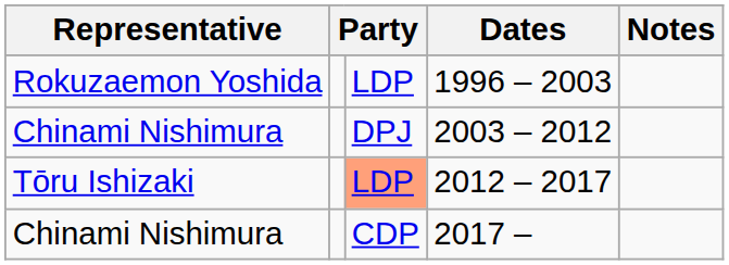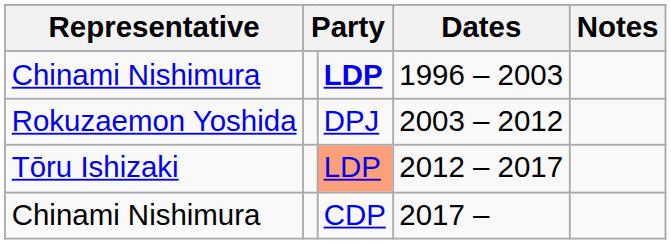1996 – 2003 | Representative: Rokuzaemon Yoshida -> Chinami Nishimura
1996 – 2003 | column 3: normal -> bold
2003 – 2012 | Representative: Chinami Nishimura -> Rokuzaemon Yoshida
